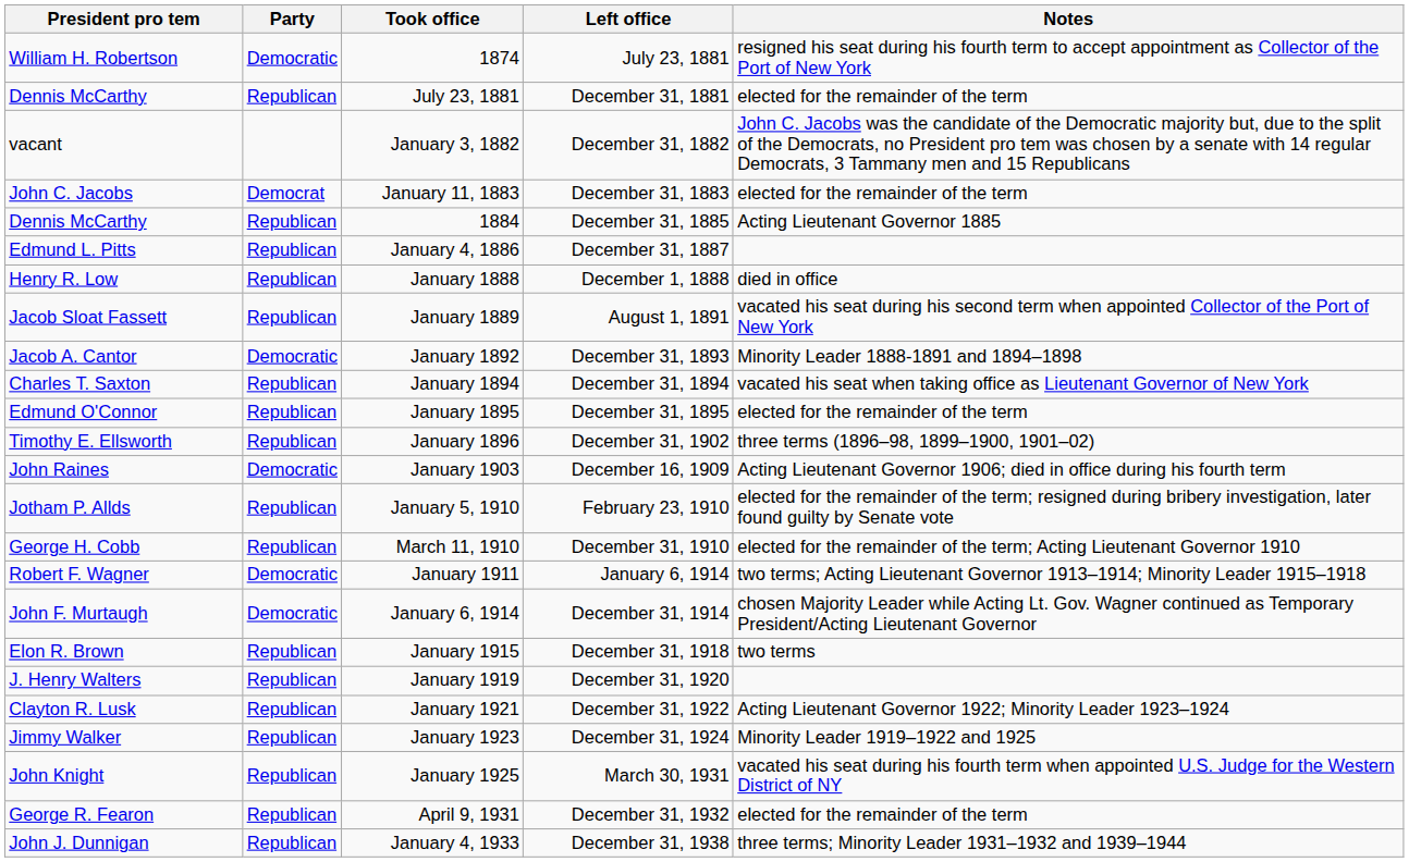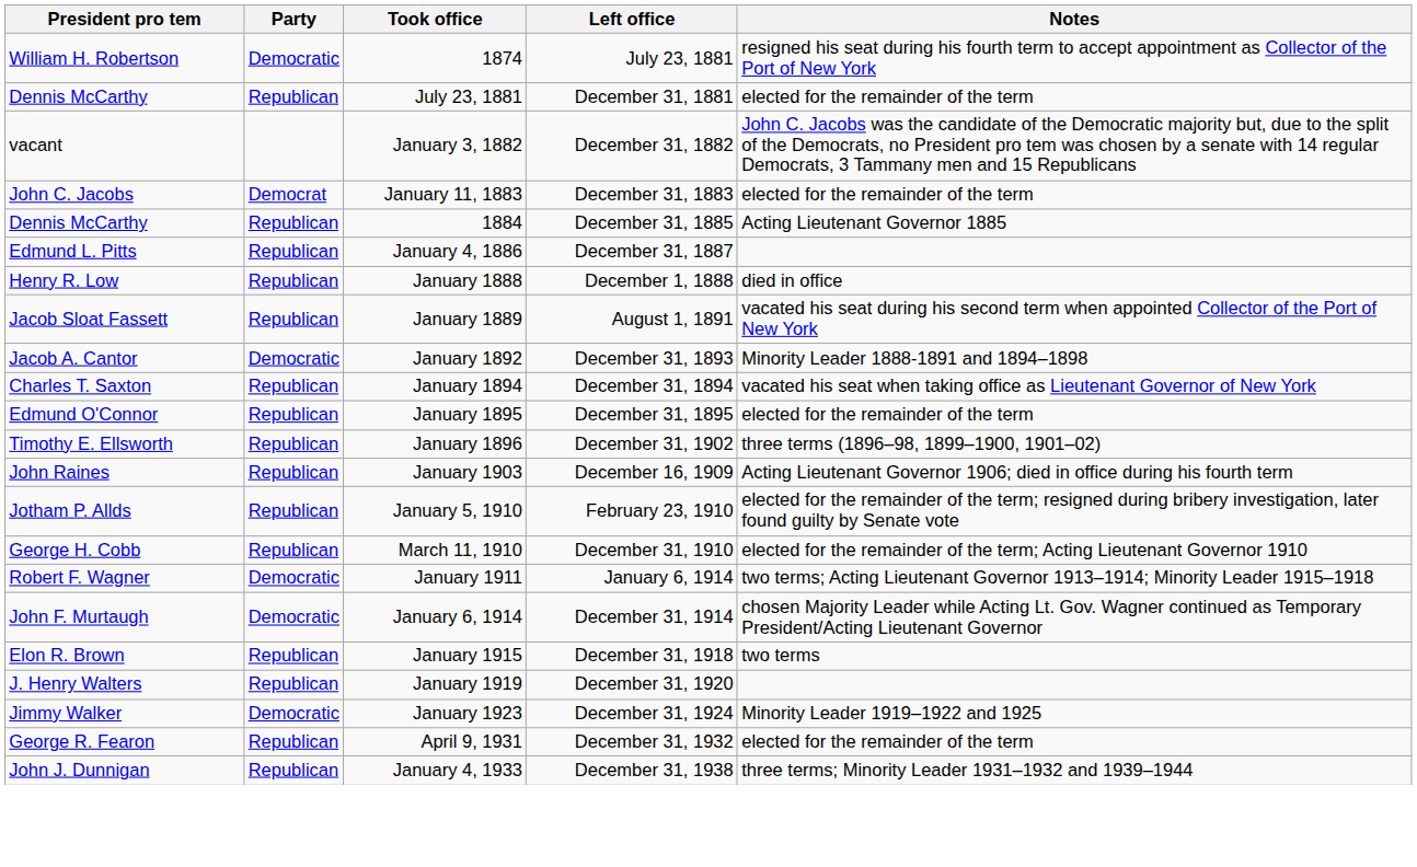January 1903 | Party: Democratic -> Republican
- row: Clayton R. Lusk | Republican | January 1921 | December 31, 1922 | Acting Lieutenant Governor 1922; Minority Leader 1923–1924
January 1923 | Party: Republican -> Democratic
- row: John Knight | Republican | January 1925 | March 30, 1931 | vacated his seat during his fourth term when appointed U.S. Judge for the Western District of NY
